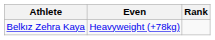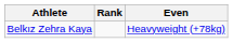columns swapped: Even <-> Rank
